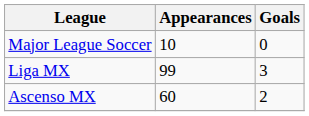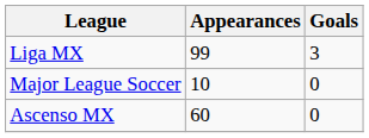rows swapped: Liga MX <-> Major League Soccer
Ascenso MX | Goals: 2 -> 0
